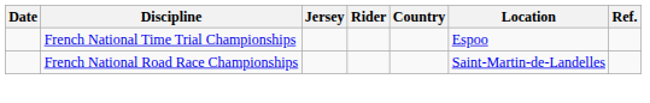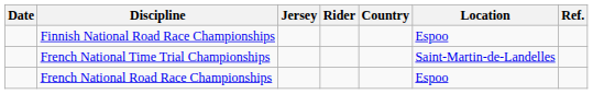+ row: Finnish National Road Race Championships | Espoo
French National Time Trial Championships | Location: Espoo -> Saint-Martin-de-Landelles
French National Road Race Championships | Location: Saint-Martin-de-Landelles -> Espoo
